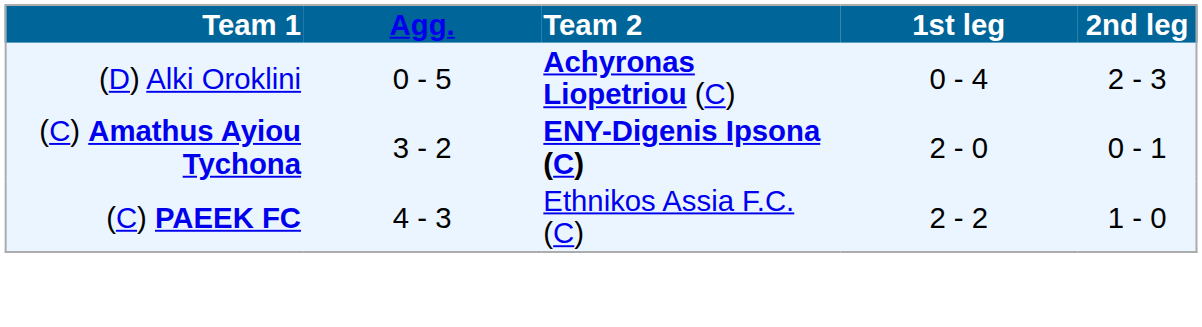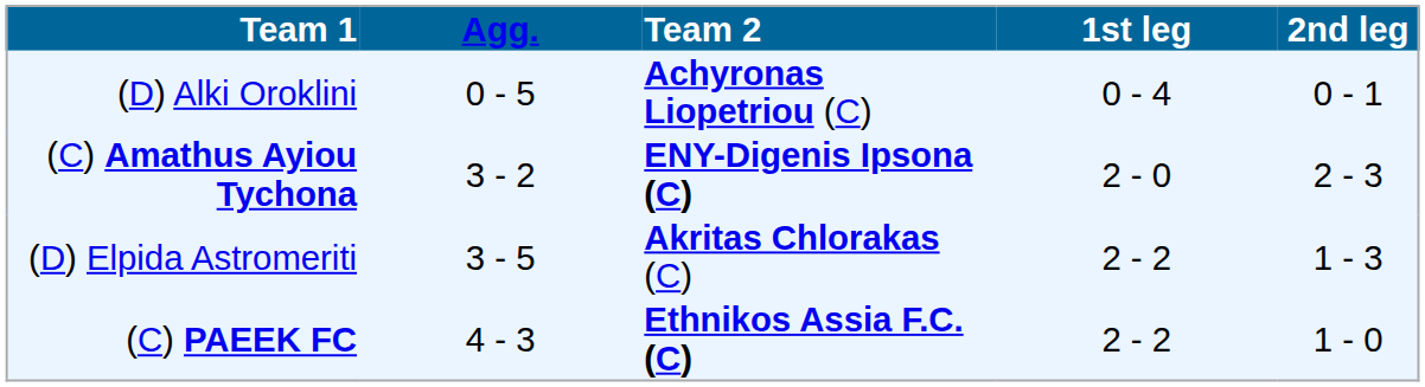(D) Alki Oroklini | 2nd leg: 2 - 3 -> 0 - 1
(C) Amathus Ayiou Tychona | 2nd leg: 0 - 1 -> 2 - 3
+ row: (D) Elpida Astromeriti | 3 - 5 | Akritas Chlorakas (C) | 2 - 2 | 1 - 3
(C) PAEEK FC | Team 2: normal -> bold
